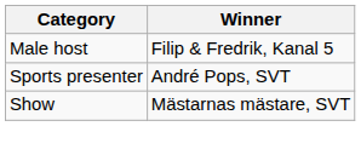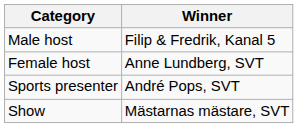+ row: Female host | Anne Lundberg, SVT
